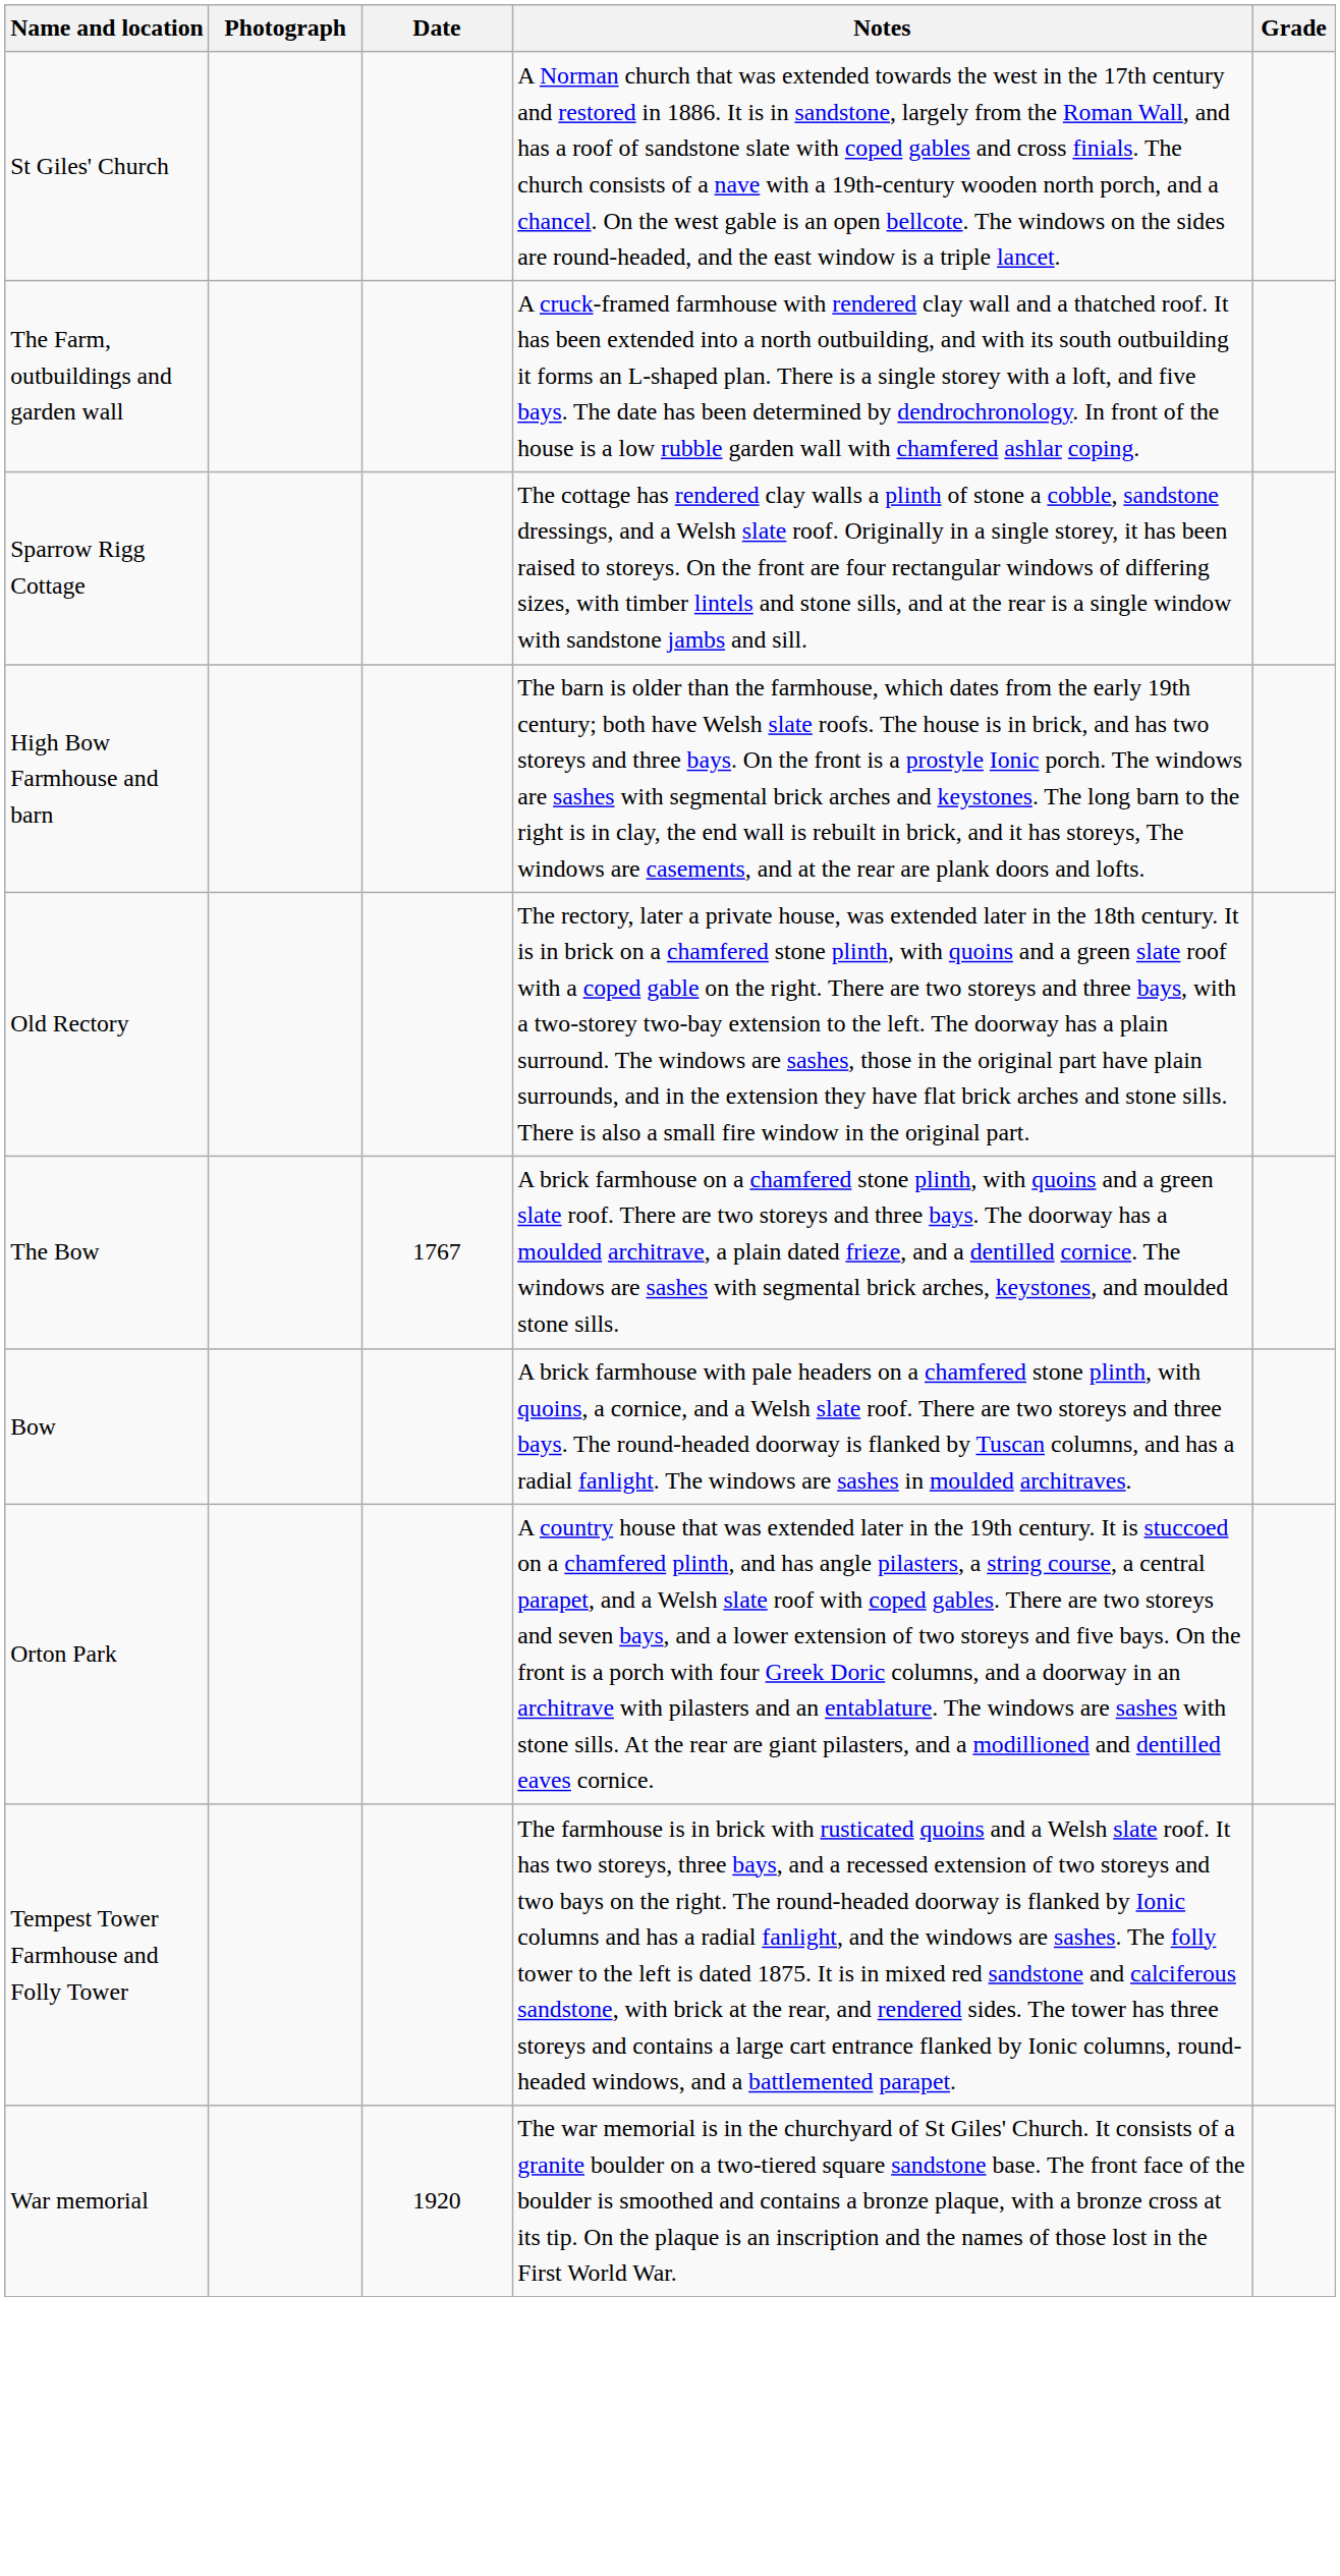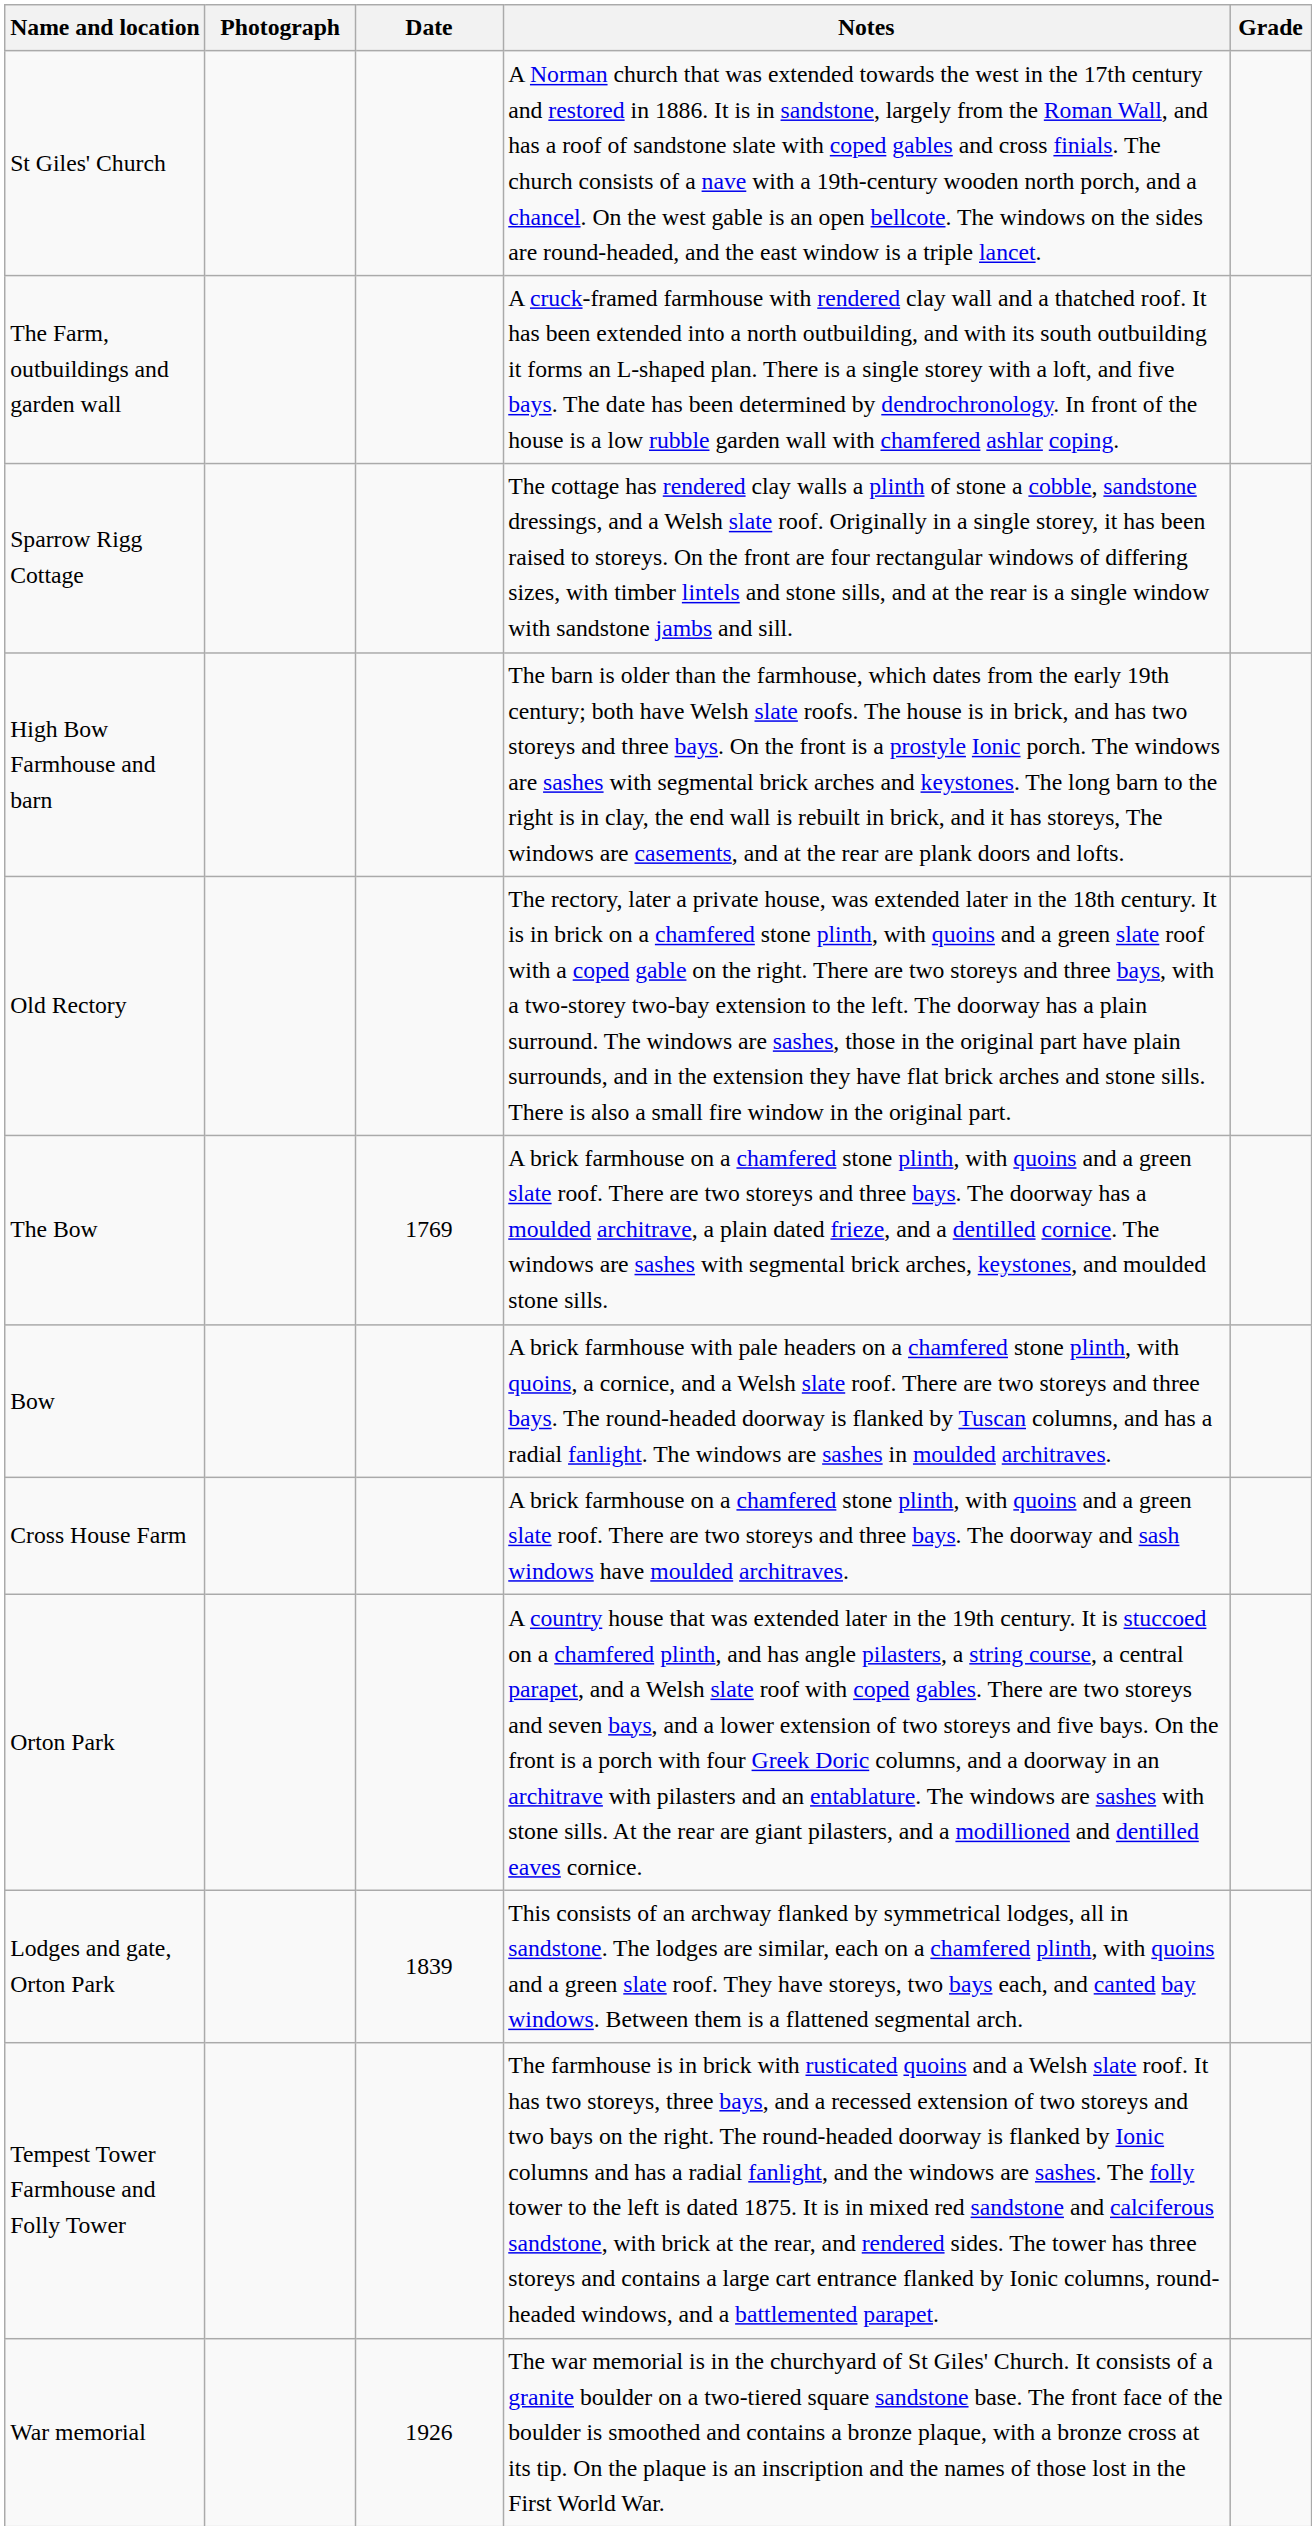The Bow | Date: 1767 -> 1769
+ row: Cross House Farm | A brick farmhouse on a chamfered stone plinth, with quoins and a green slate roof. There are two storeys and three bays. The doorway and sash windows have moulded architraves.
+ row: Lodges and gate, Orton Park | 1839 | This consists of an archway flanked by symmetrical lodges, all in sandstone. The lodges are similar, each on a chamfered plinth, with quoins and a green slate roof. They have storeys, two bays each, and canted bay windows. Between them is a flattened segmental arch.
War memorial | Date: 1920 -> 1926
